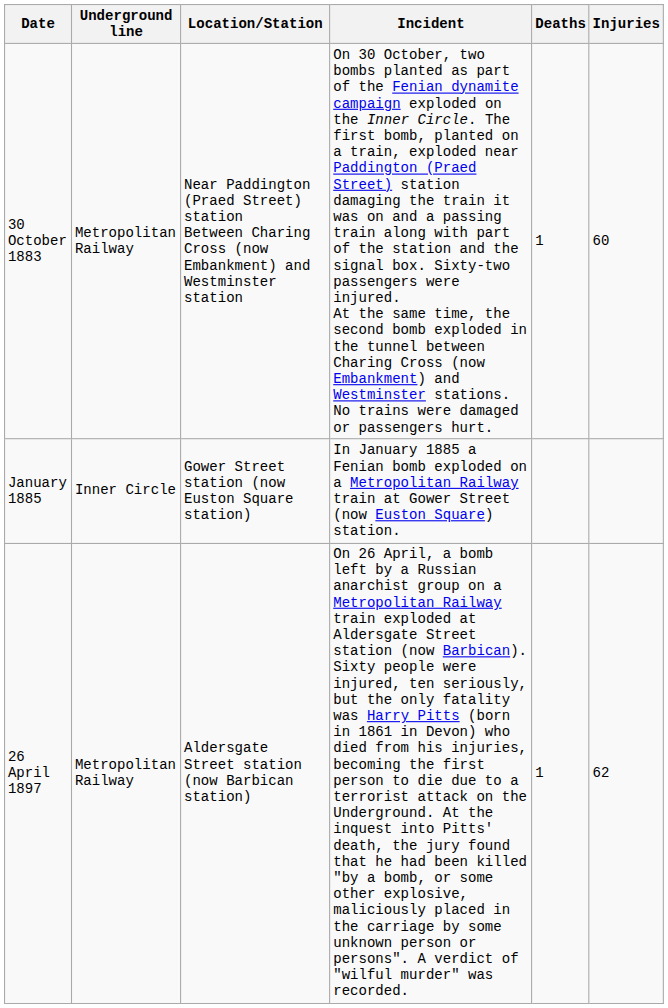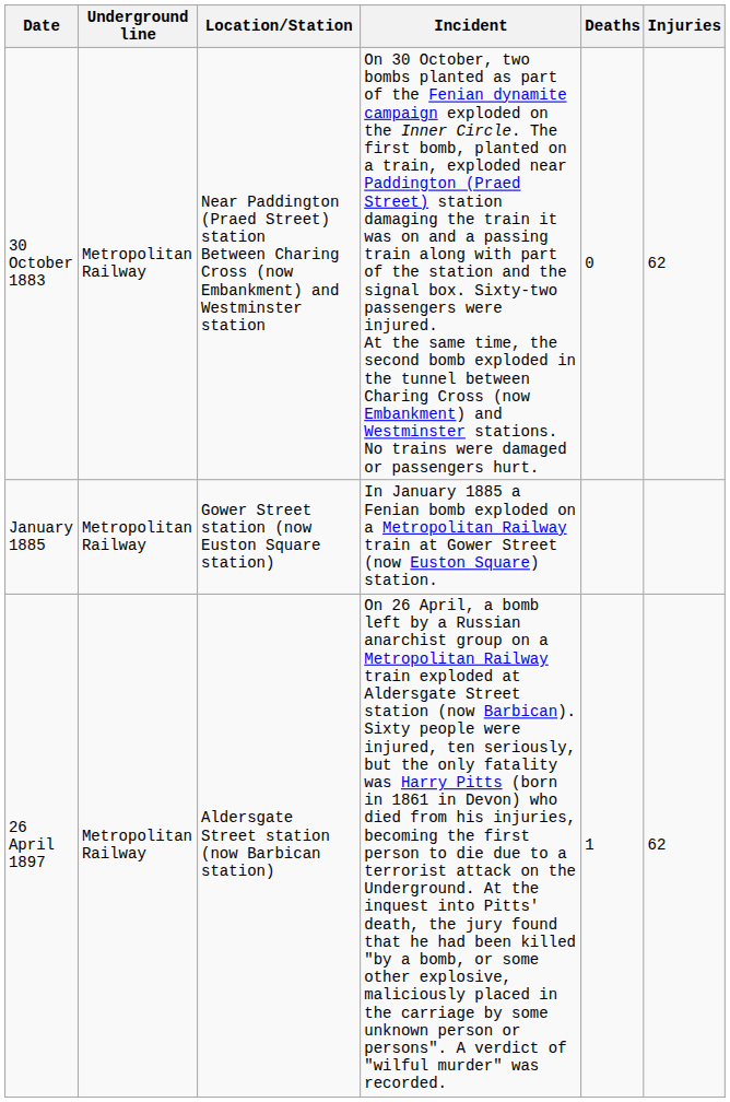30 October 1883 | Deaths: 1 -> 0
30 October 1883 | Injuries: 60 -> 62
January 1885 | Underground line: Inner Circle -> Metropolitan Railway
